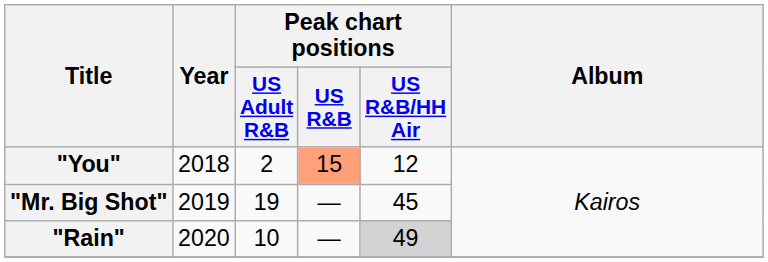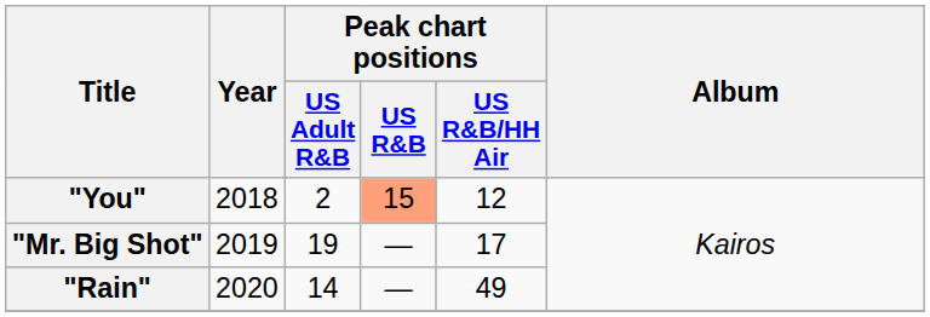"Mr. Big Shot" | Peak chart positions / US R&B/HH Air: 45 -> 17
"Rain" | Peak chart positions / US Adult R&B: 10 -> 14
"Rain" | Peak chart positions / US R&B/HH Air: lightgrey background -> no background
